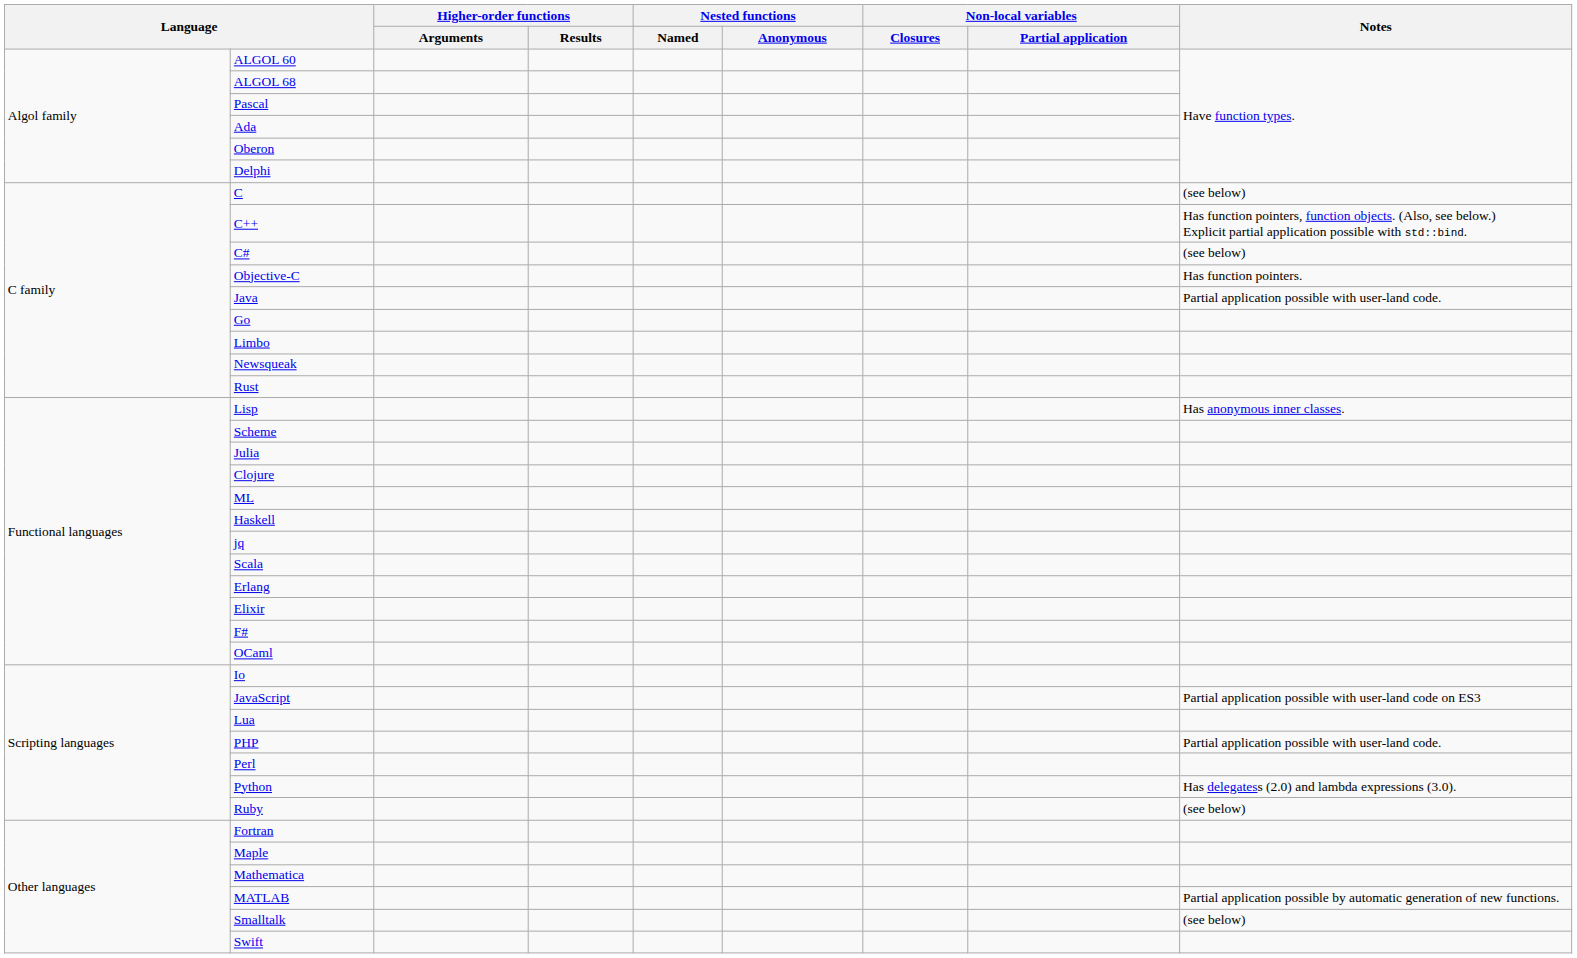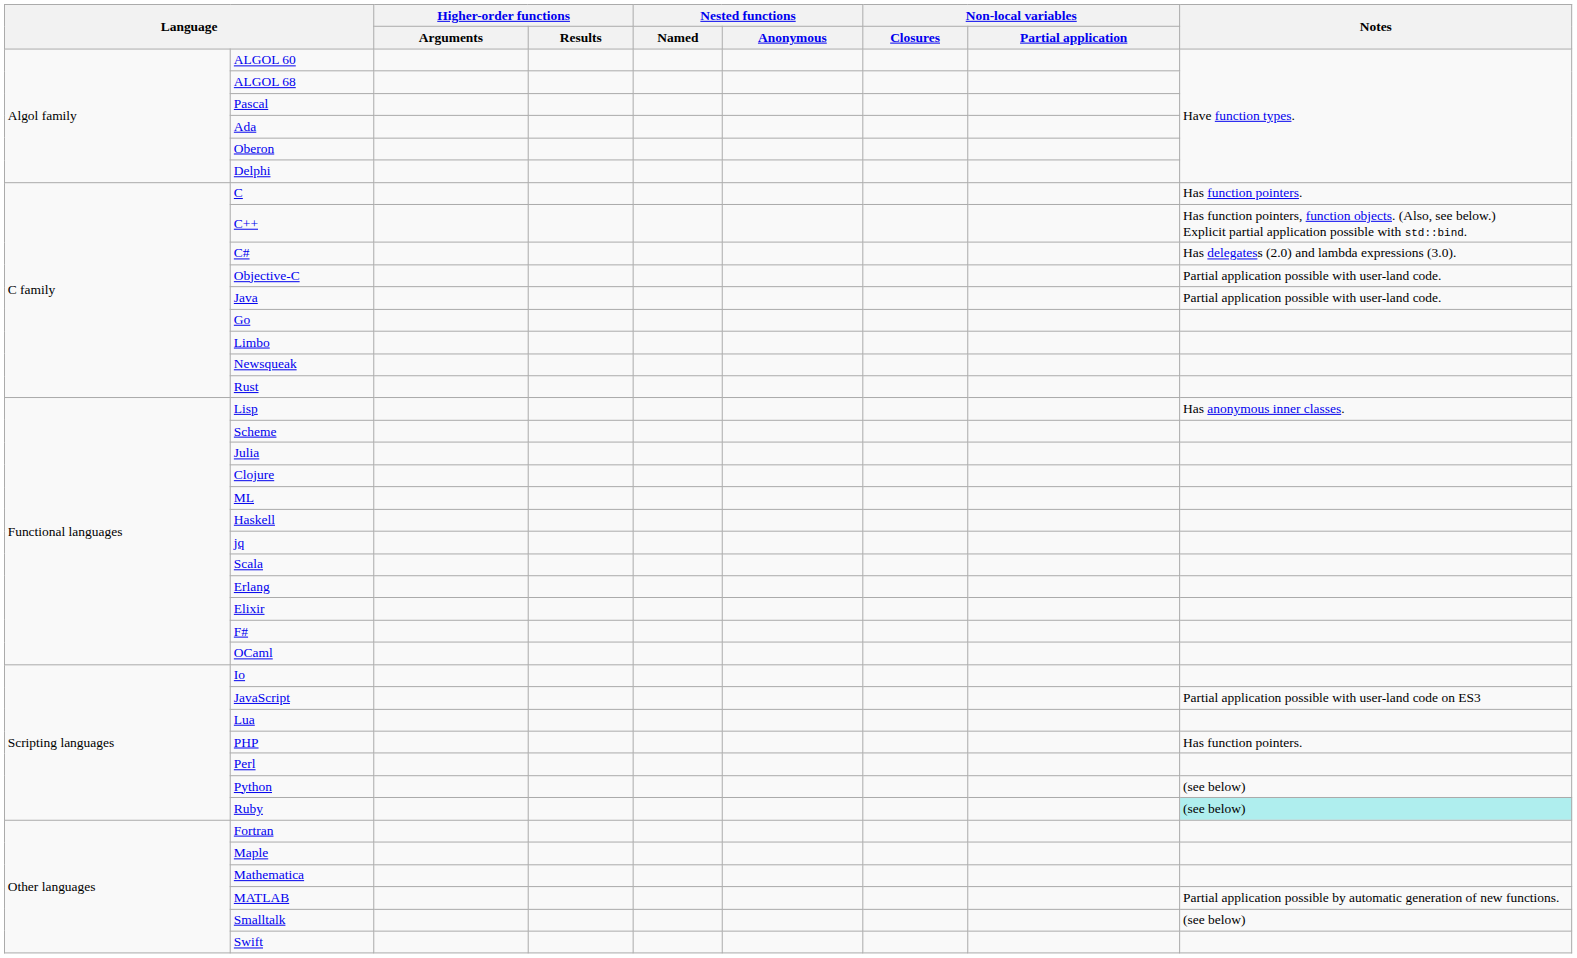C | Notes: (see below) -> Has function pointers.
C# | Notes: (see below) -> Has delegatess (2.0) and lambda expressions (3.0).
Objective-C | Notes: Has function pointers. -> Partial application possible with user-land code.
PHP | Notes: Partial application possible with user-land code. -> Has function pointers.
Python | Notes: Has delegatess (2.0) and lambda expressions (3.0). -> (see below)
Ruby | Notes: no background -> paleturquoise background
